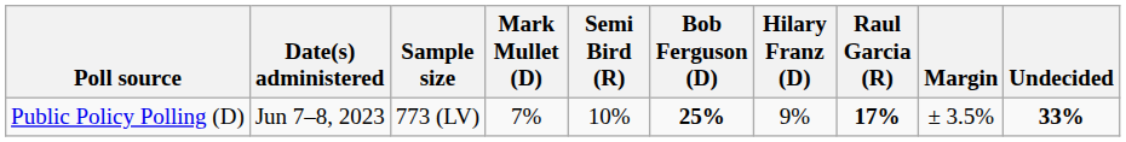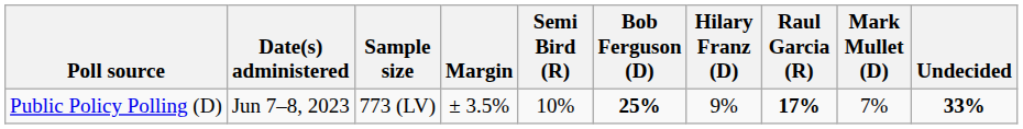columns swapped: Margin <-> Mark Mullet (D)
